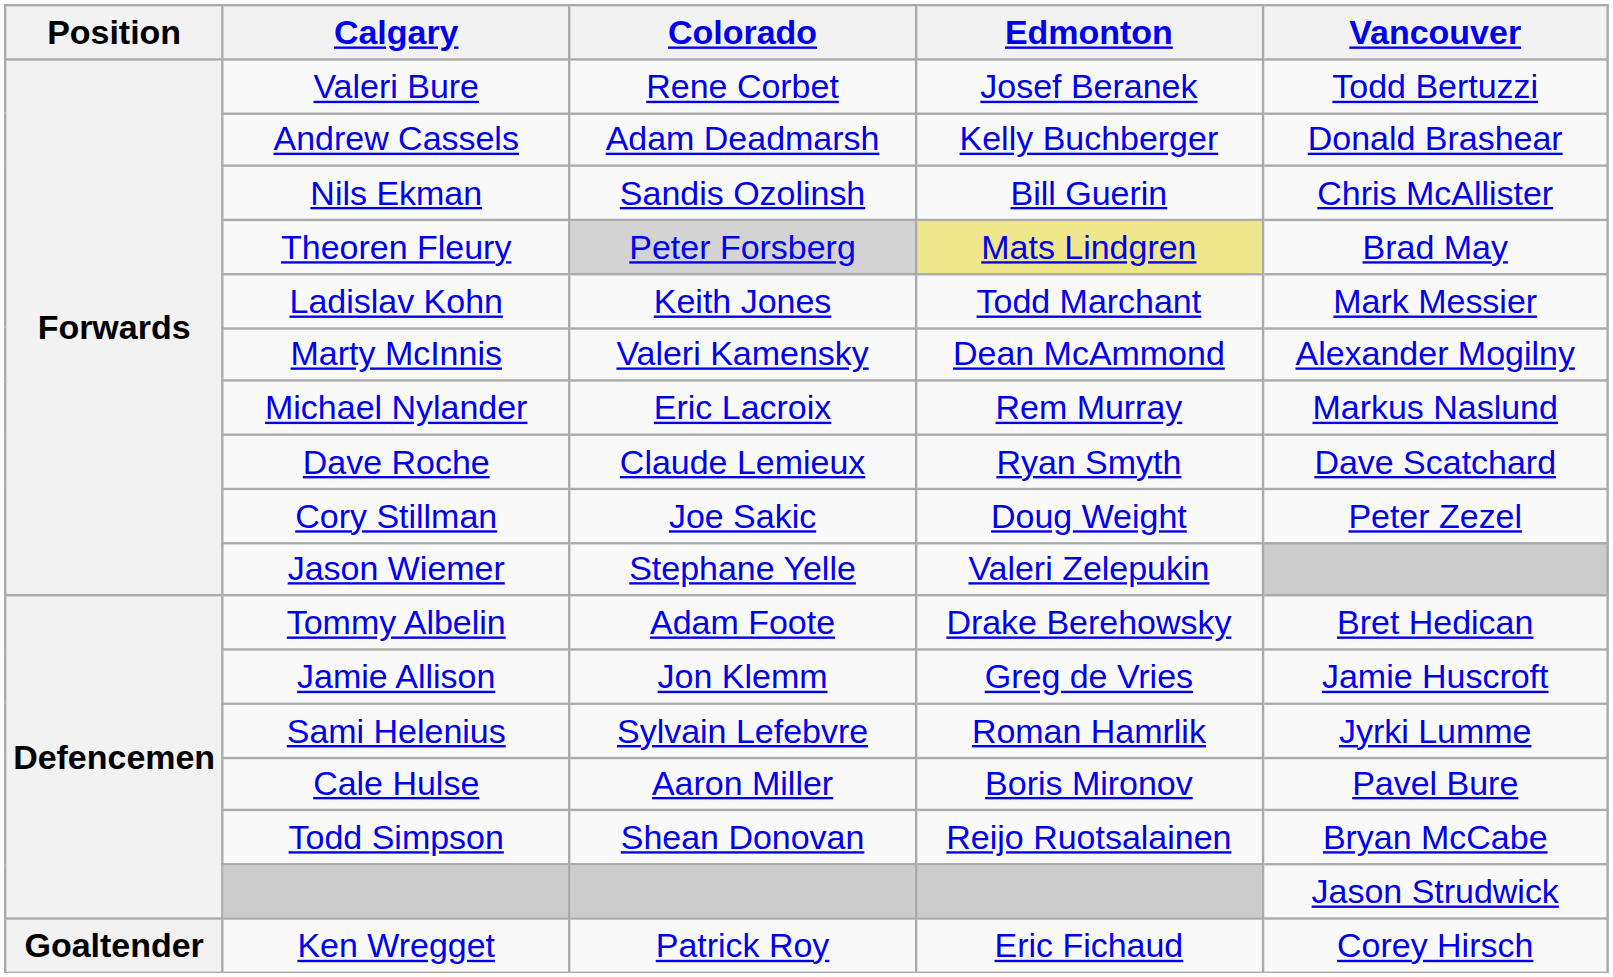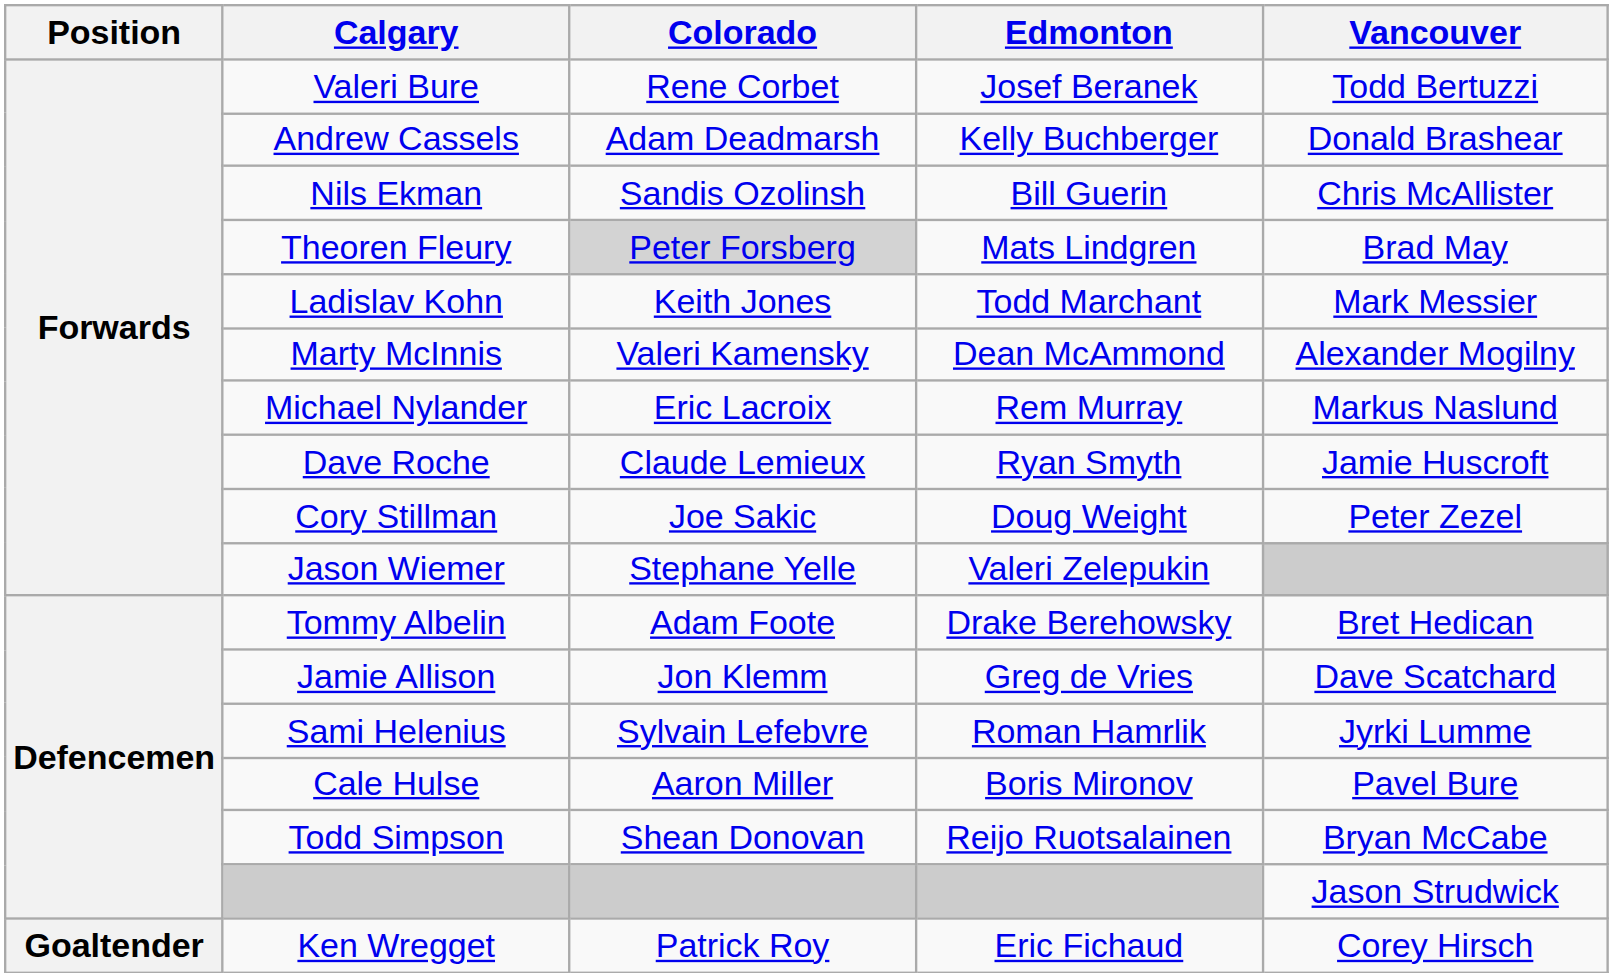Theoren Fleury | Edmonton: khaki background -> no background
Dave Roche | Vancouver: Dave Scatchard -> Jamie Huscroft
Jamie Allison | Vancouver: Jamie Huscroft -> Dave Scatchard
